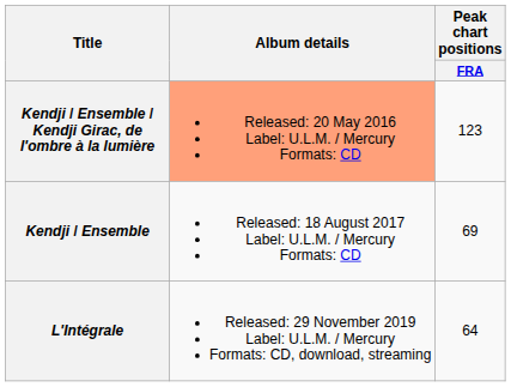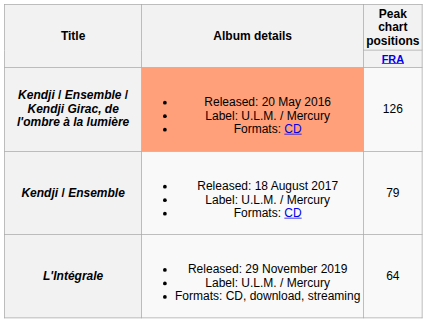Kendji / Ensemble / Kendji Girac, de l'ombre à la lumière | Peak chart positions / FRA: 123 -> 126
Kendji / Ensemble | Peak chart positions / FRA: 69 -> 79
